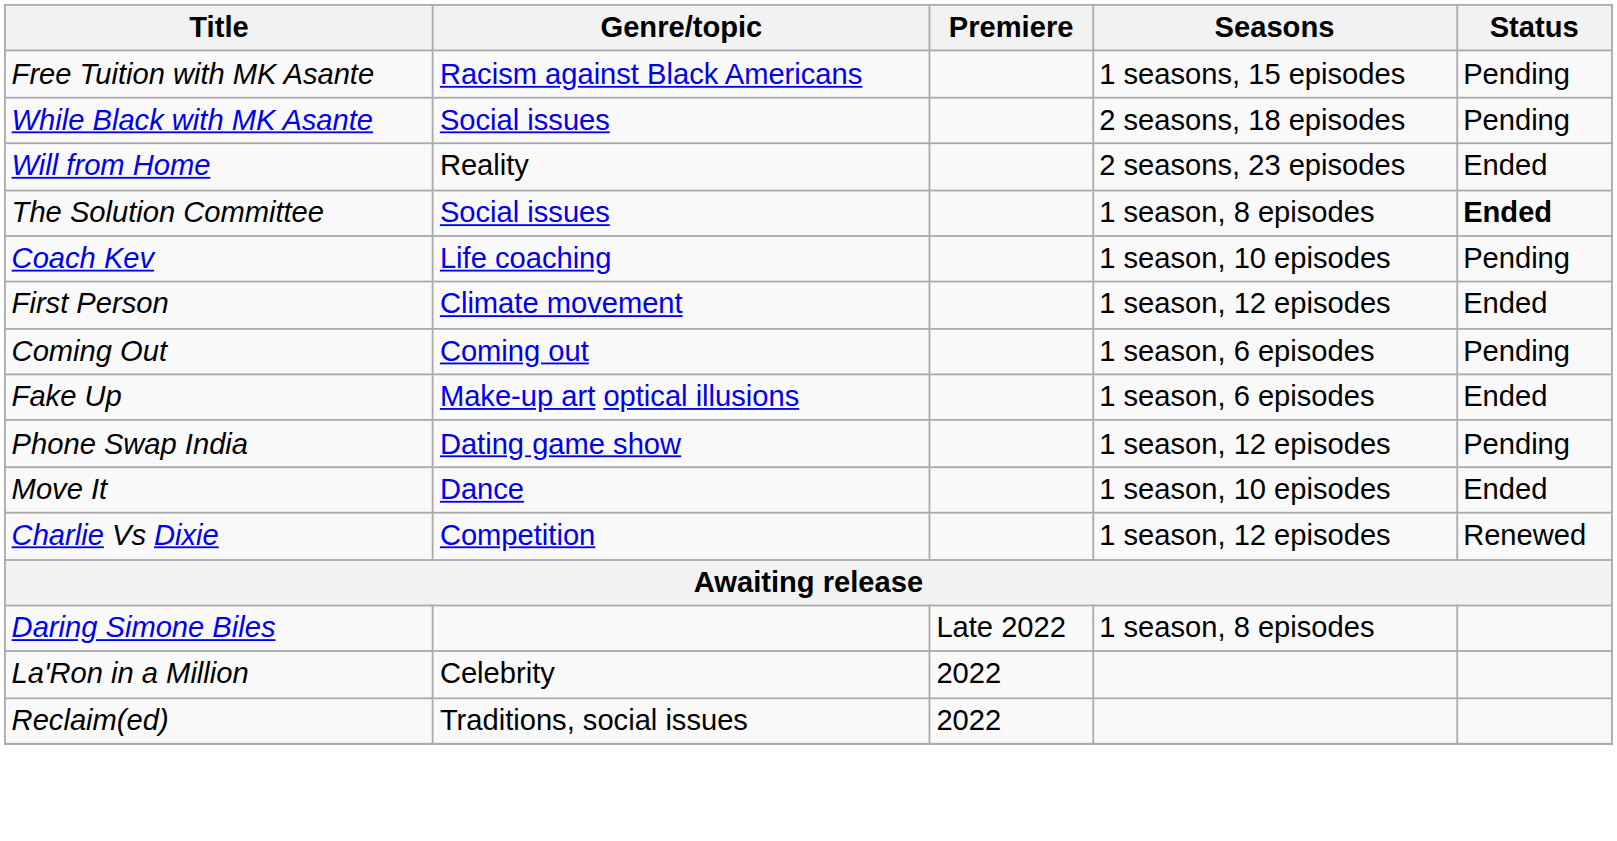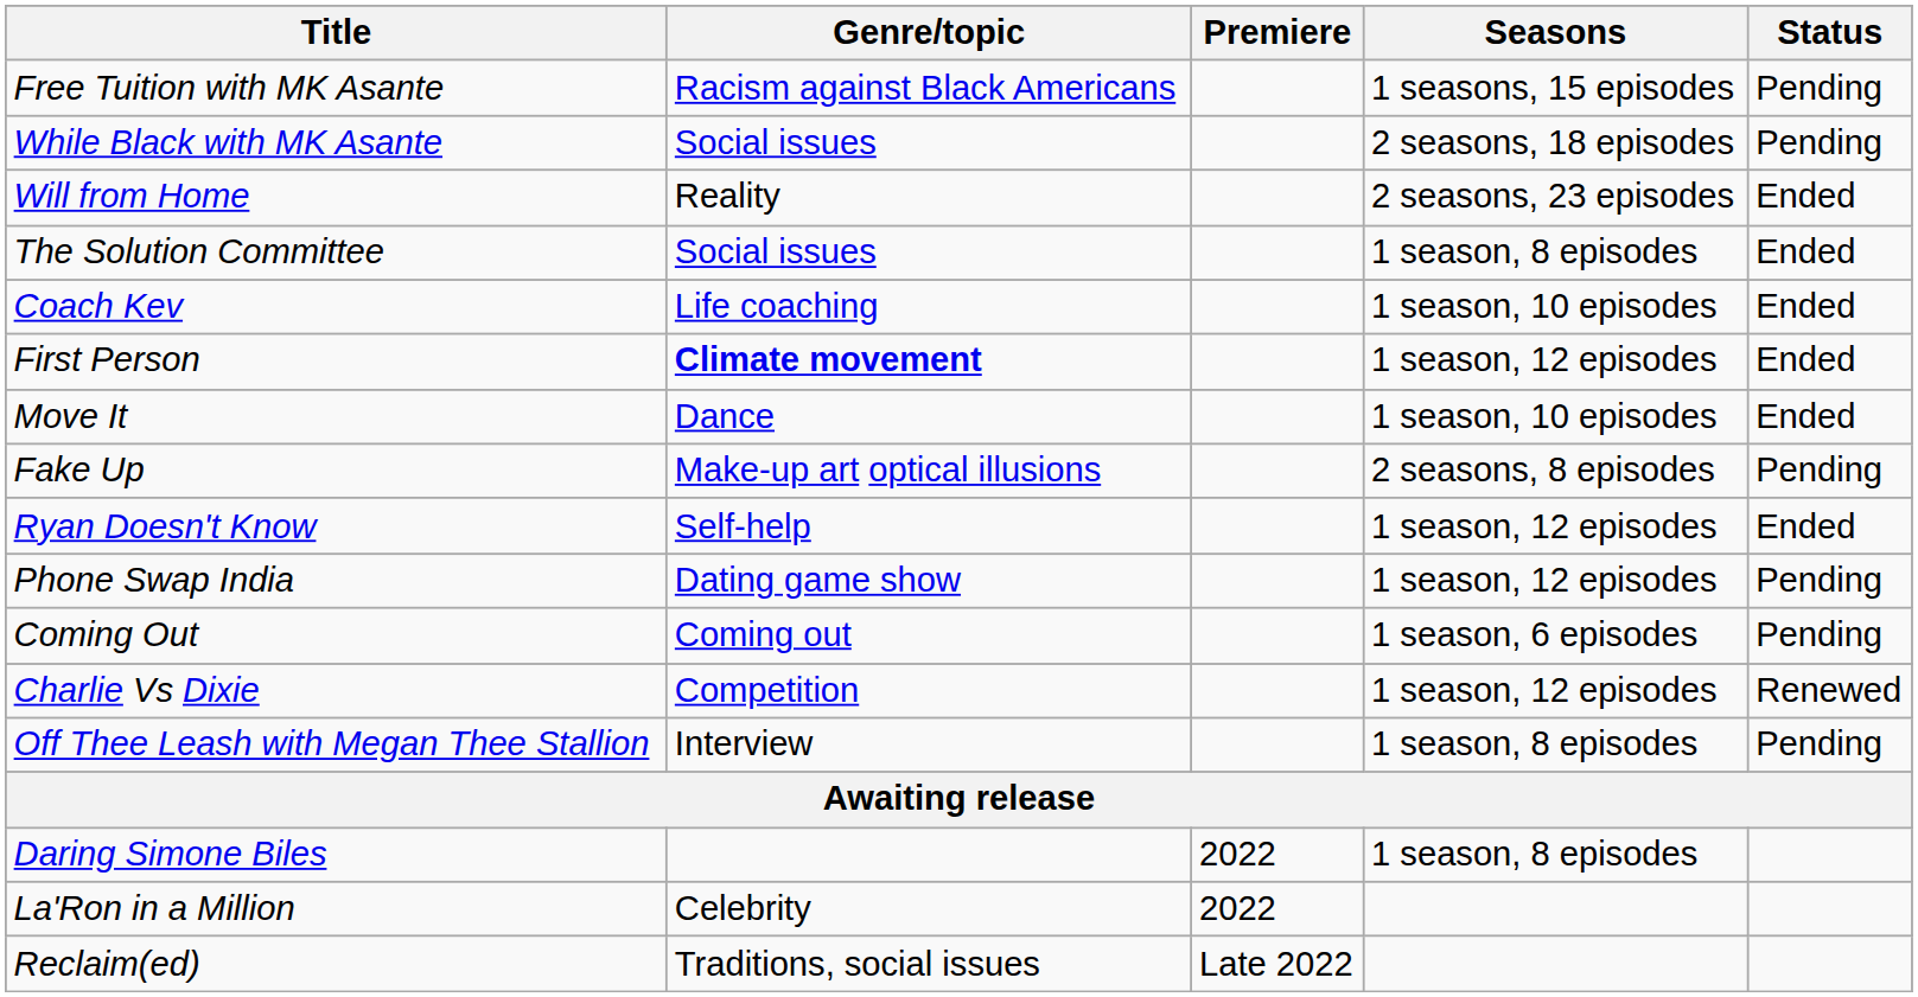The Solution Committee | Status: bold -> normal
Coach Kev | Status: Pending -> Ended
First Person | Genre/topic: normal -> bold
rows swapped: Move It <-> Coming Out
Fake Up | Seasons: 1 season, 6 episodes -> 2 seasons, 8 episodes
Fake Up | Status: Ended -> Pending
+ row: Ryan Doesn't Know | Self-help | 1 season, 12 episodes | Ended
+ row: Off Thee Leash with Megan Thee Stallion | Interview | 1 season, 8 episodes | Pending
Daring Simone Biles | Premiere: Late 2022 -> 2022
Reclaim(ed) | Premiere: 2022 -> Late 2022
